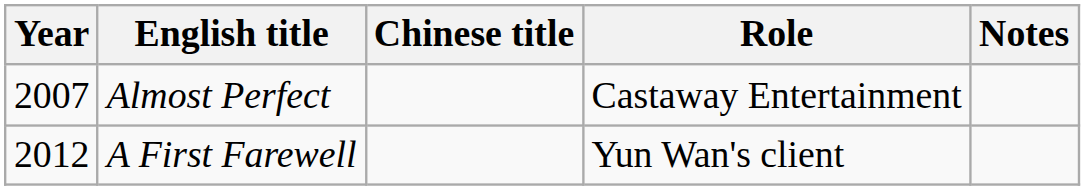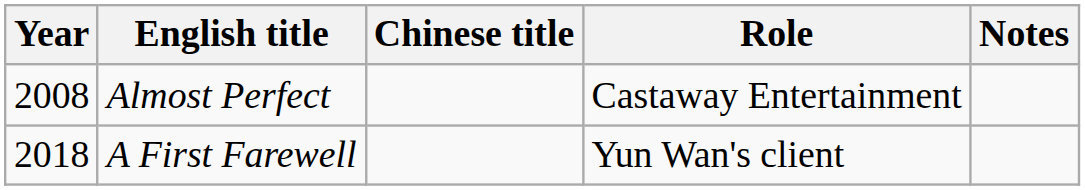Almost Perfect | Year: 2007 -> 2008
A First Farewell | Year: 2012 -> 2018
